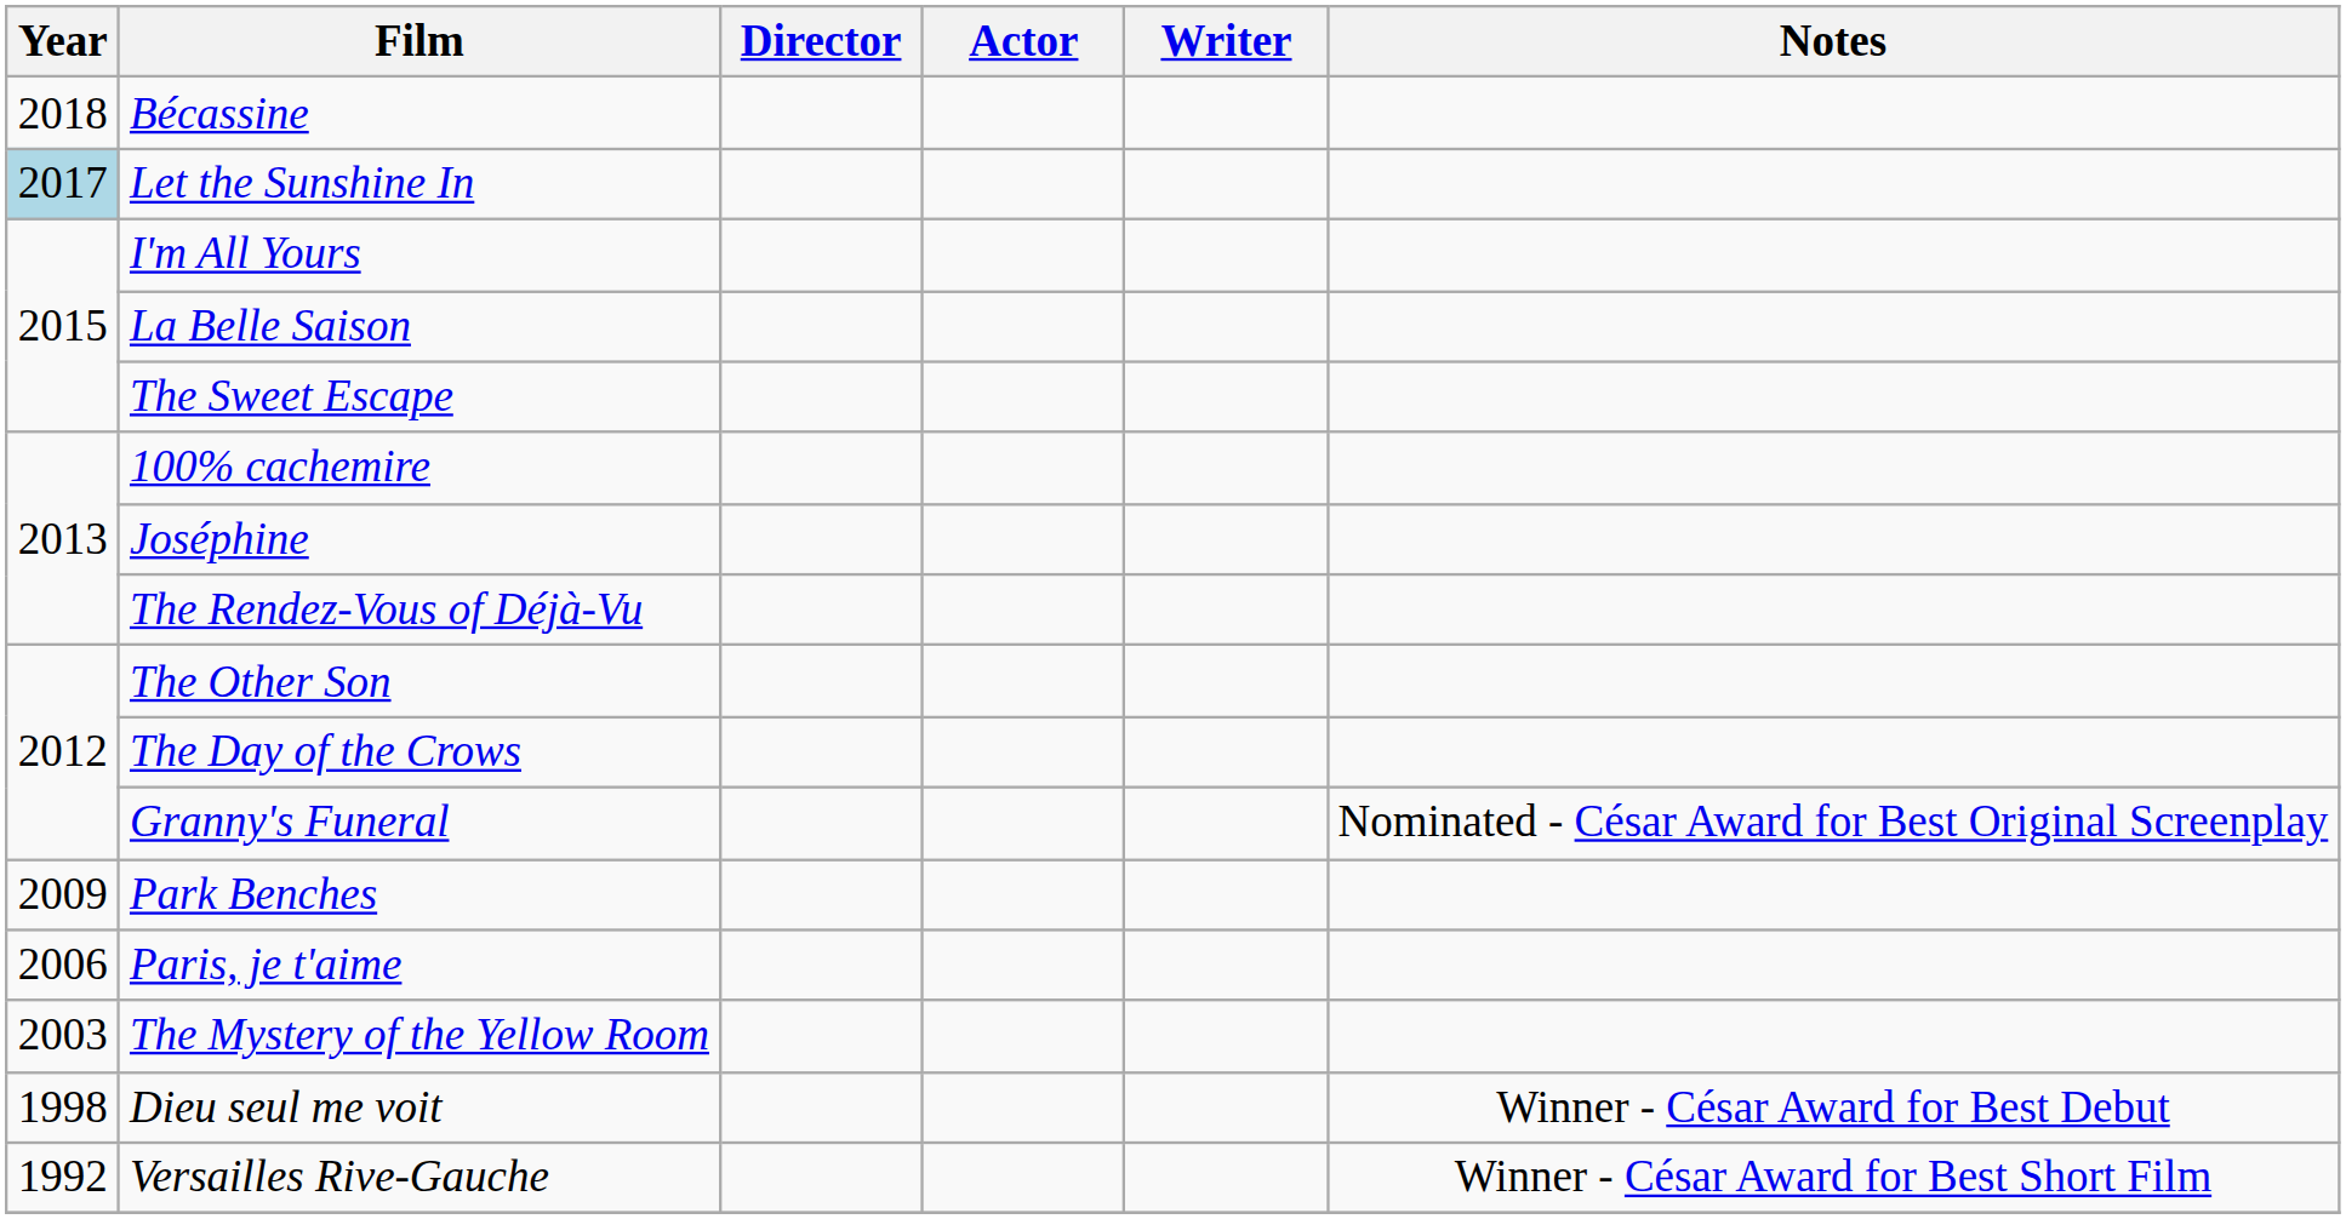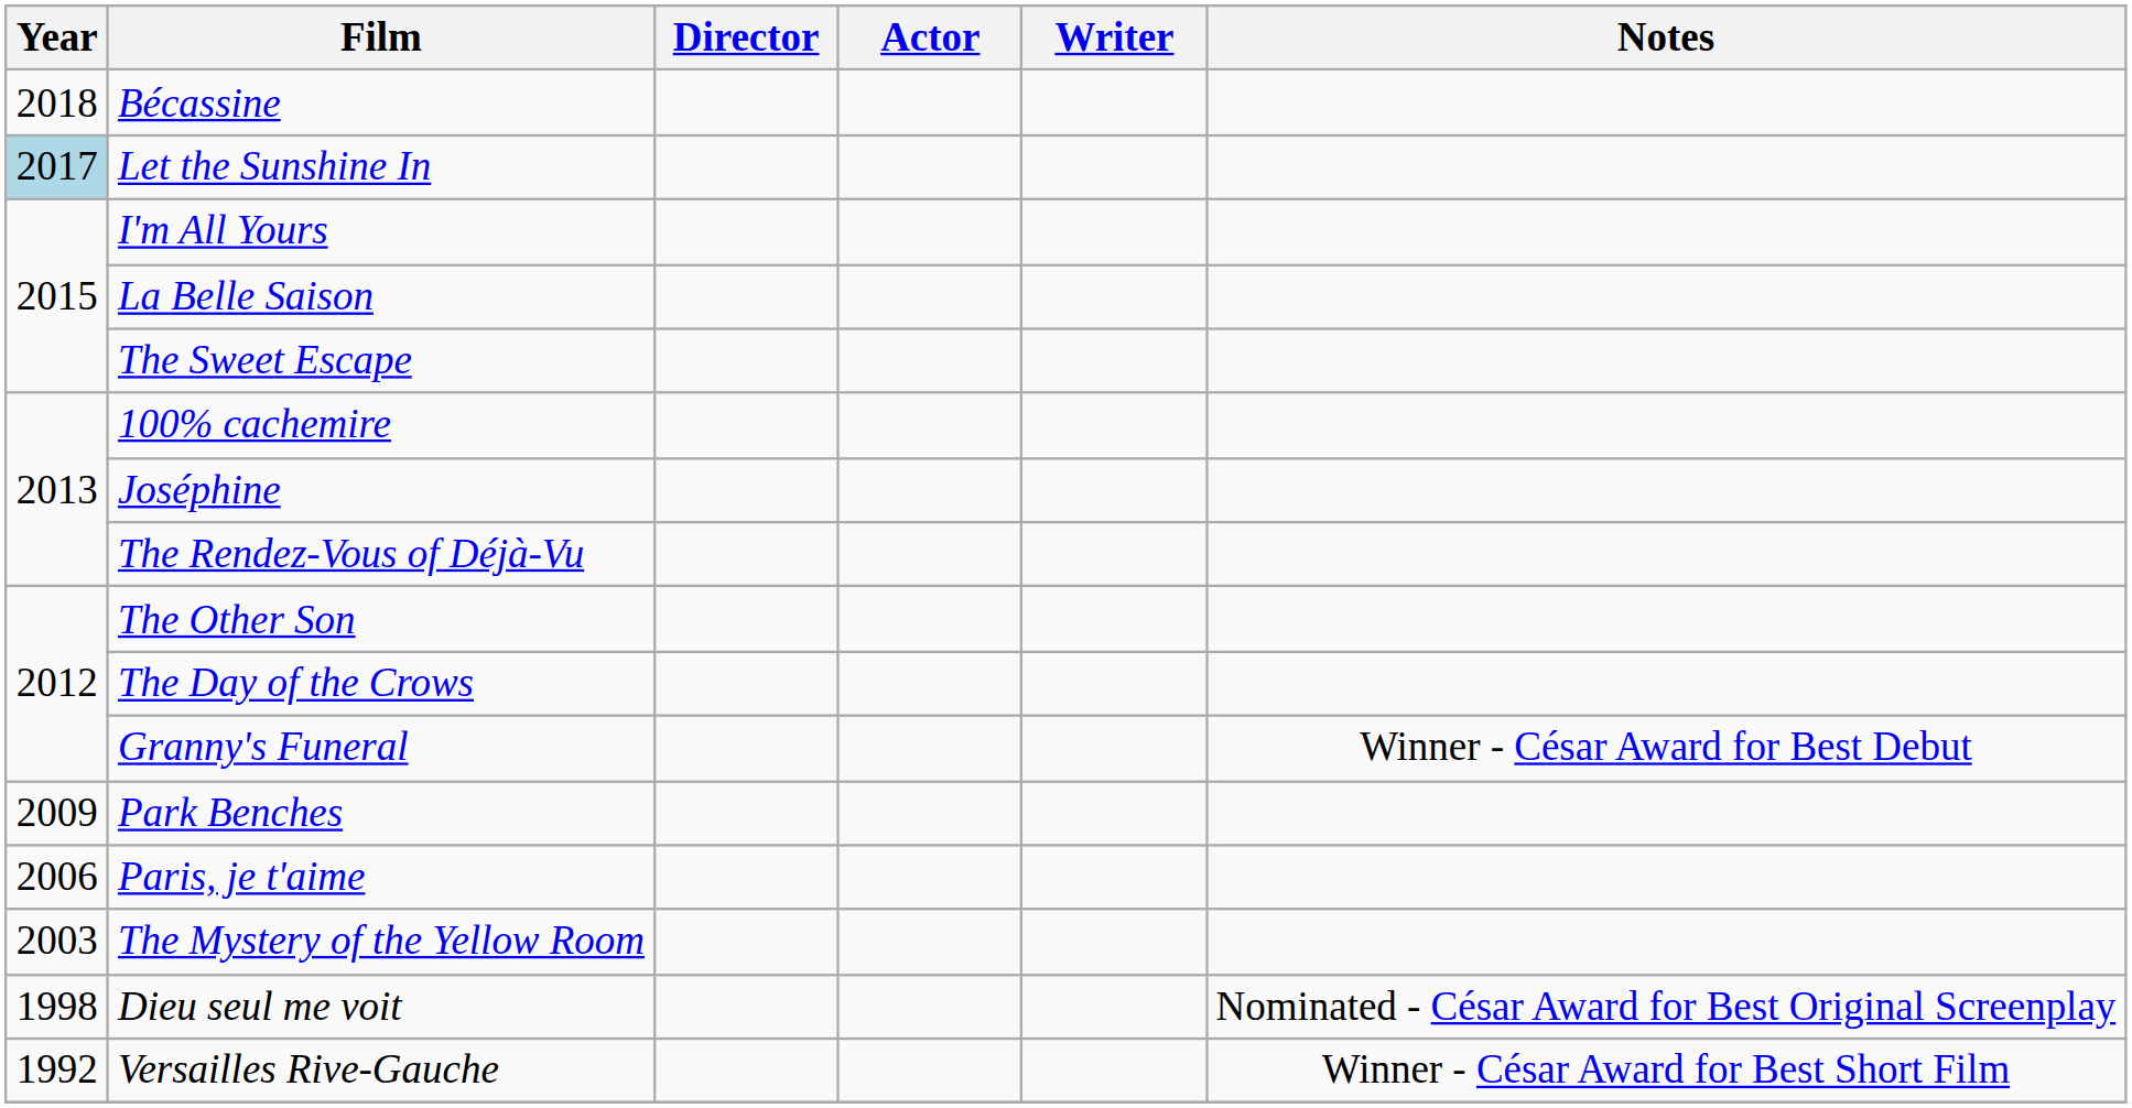Granny's Funeral | Notes: Nominated - César Award for Best Original Screenplay -> Winner - César Award for Best Debut
Dieu seul me voit | Notes: Winner - César Award for Best Debut -> Nominated - César Award for Best Original Screenplay
